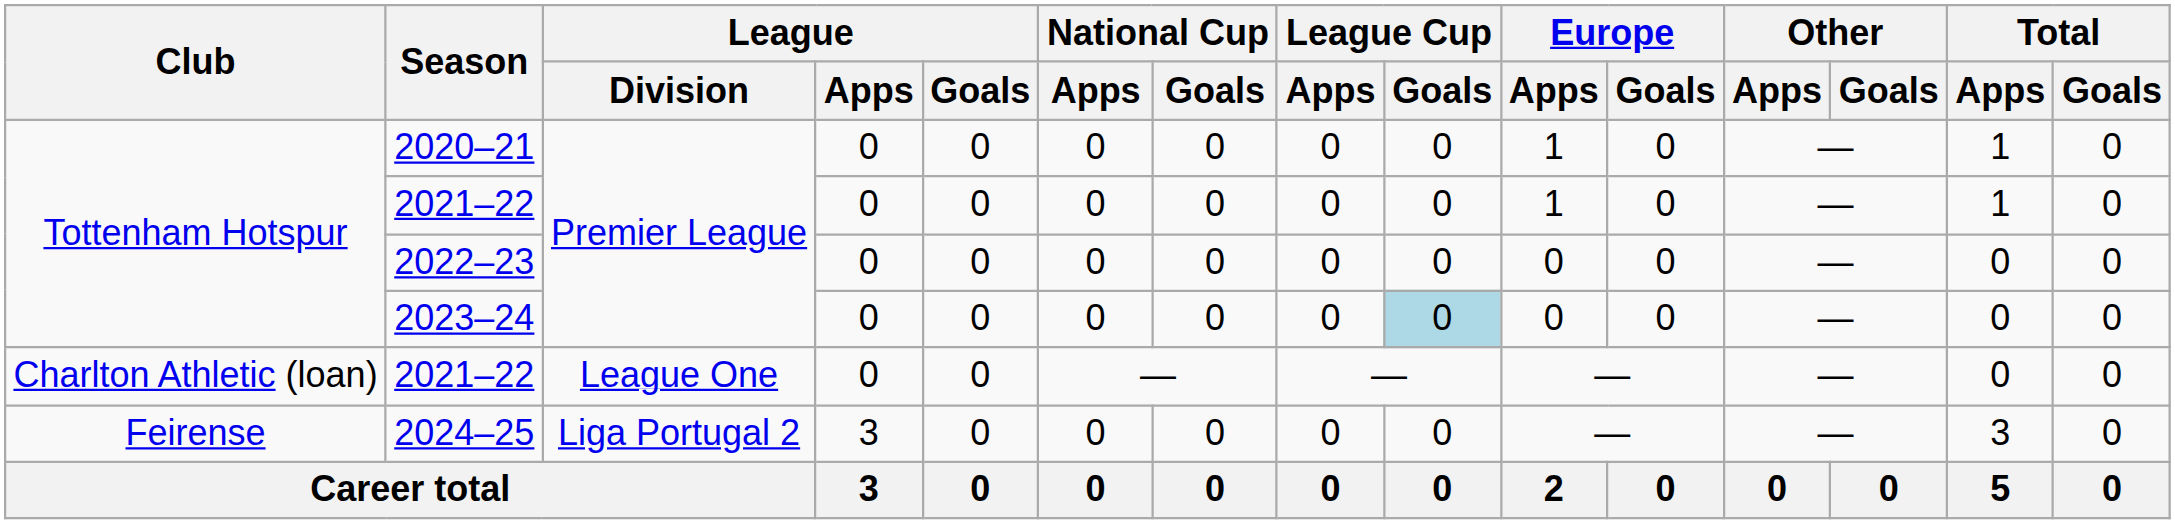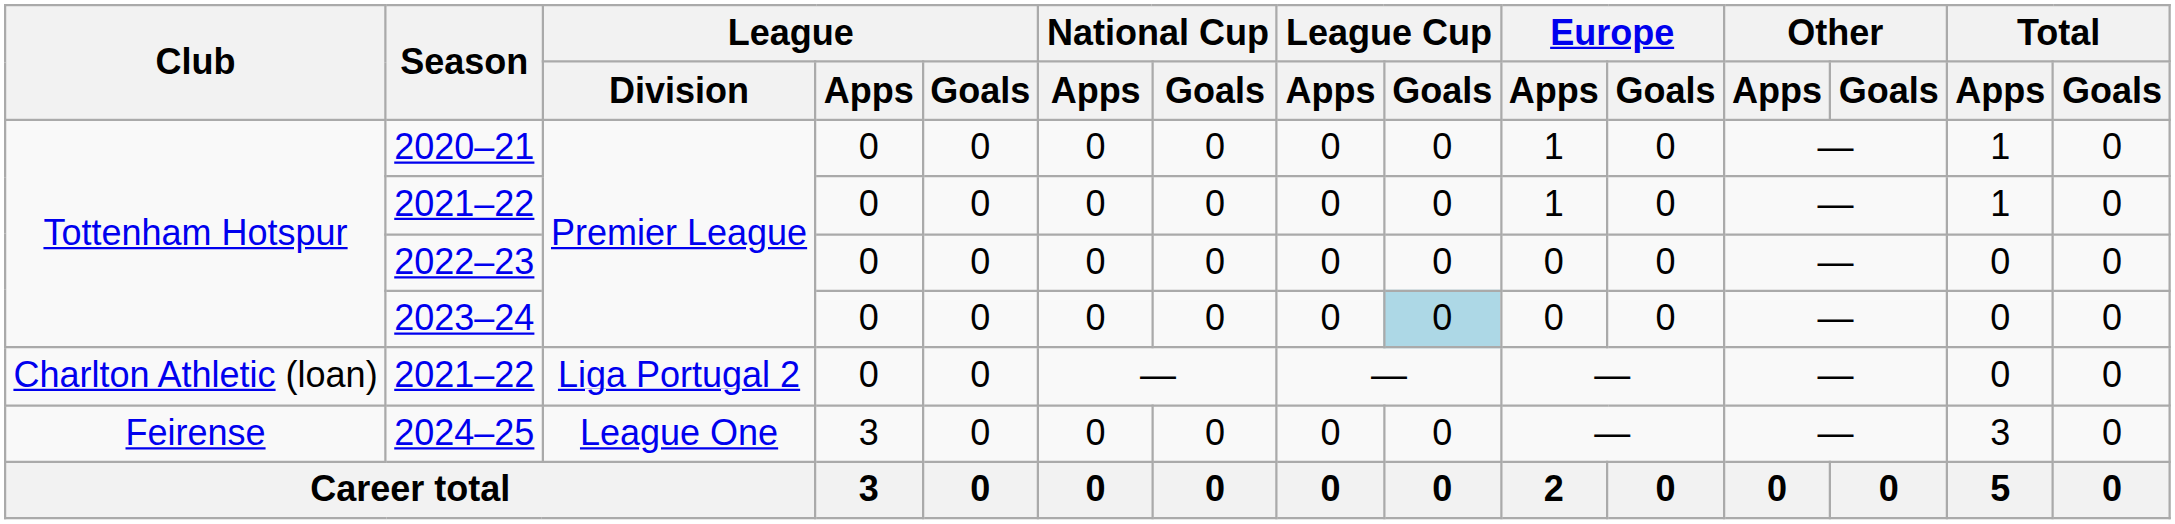Charlton Athletic (loan) / 2021–22 | League / Division: League One -> Liga Portugal 2
2024–25 | League / Division: Liga Portugal 2 -> League One
